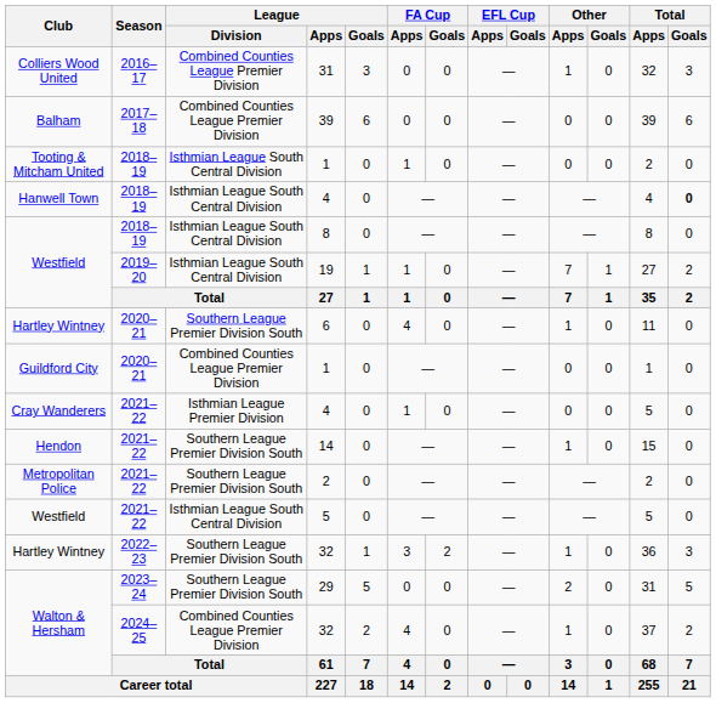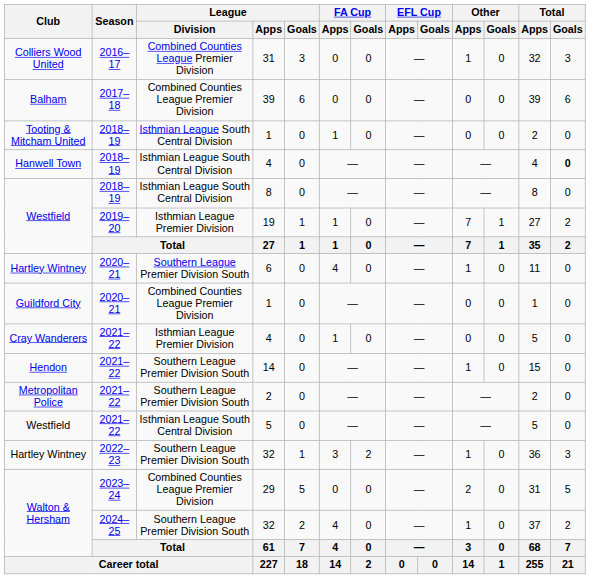19 | League / Division: Isthmian League South Central Division -> Isthmian League Premier Division
29 | League / Division: Southern League Premier Division South -> Combined Counties League Premier Division
Walton & Hersham / 32 | League / Division: Combined Counties League Premier Division -> Southern League Premier Division South
